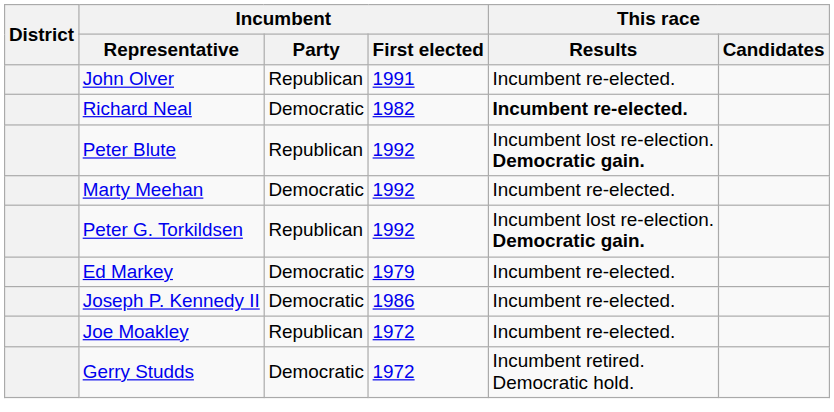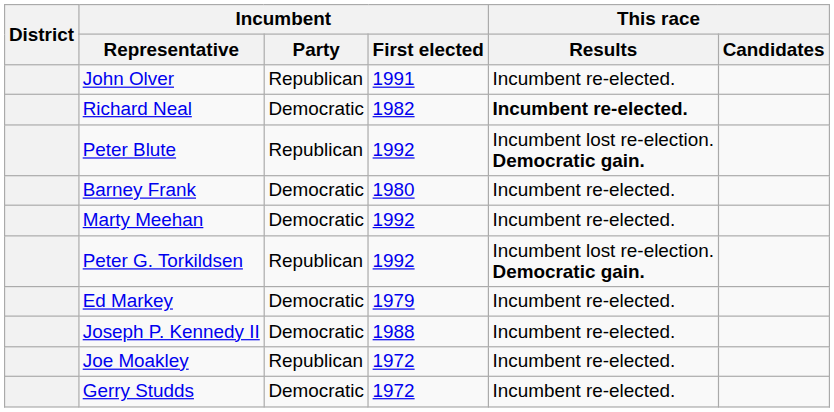+ row: Barney Frank | Democratic | 1980 | Incumbent re-elected.
Joseph P. Kennedy II | Incumbent / First elected: 1986 -> 1988
Gerry Studds | This race / Results: Incumbent retired. Democratic hold. -> Incumbent re-elected.
